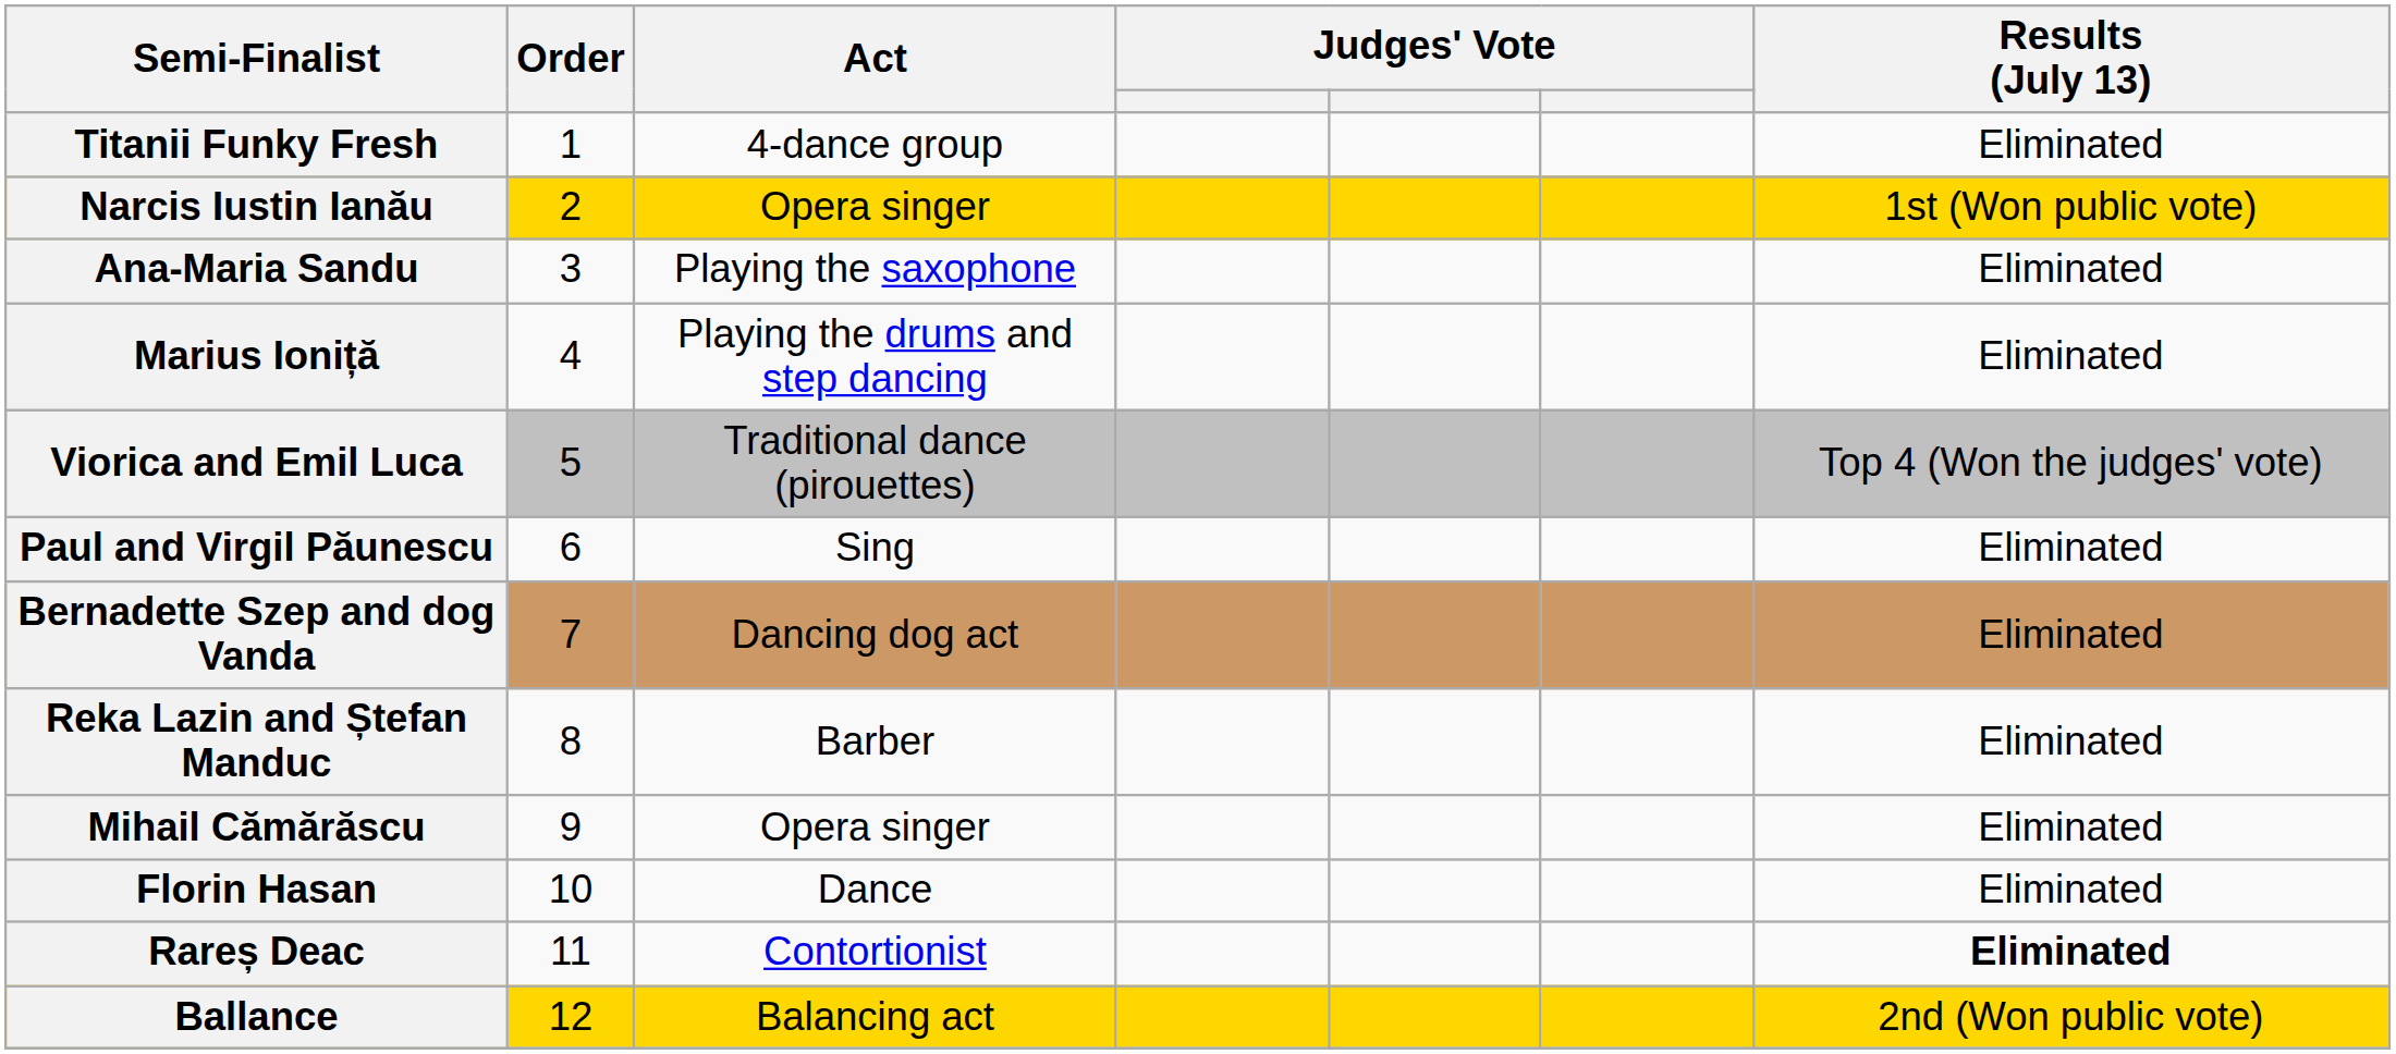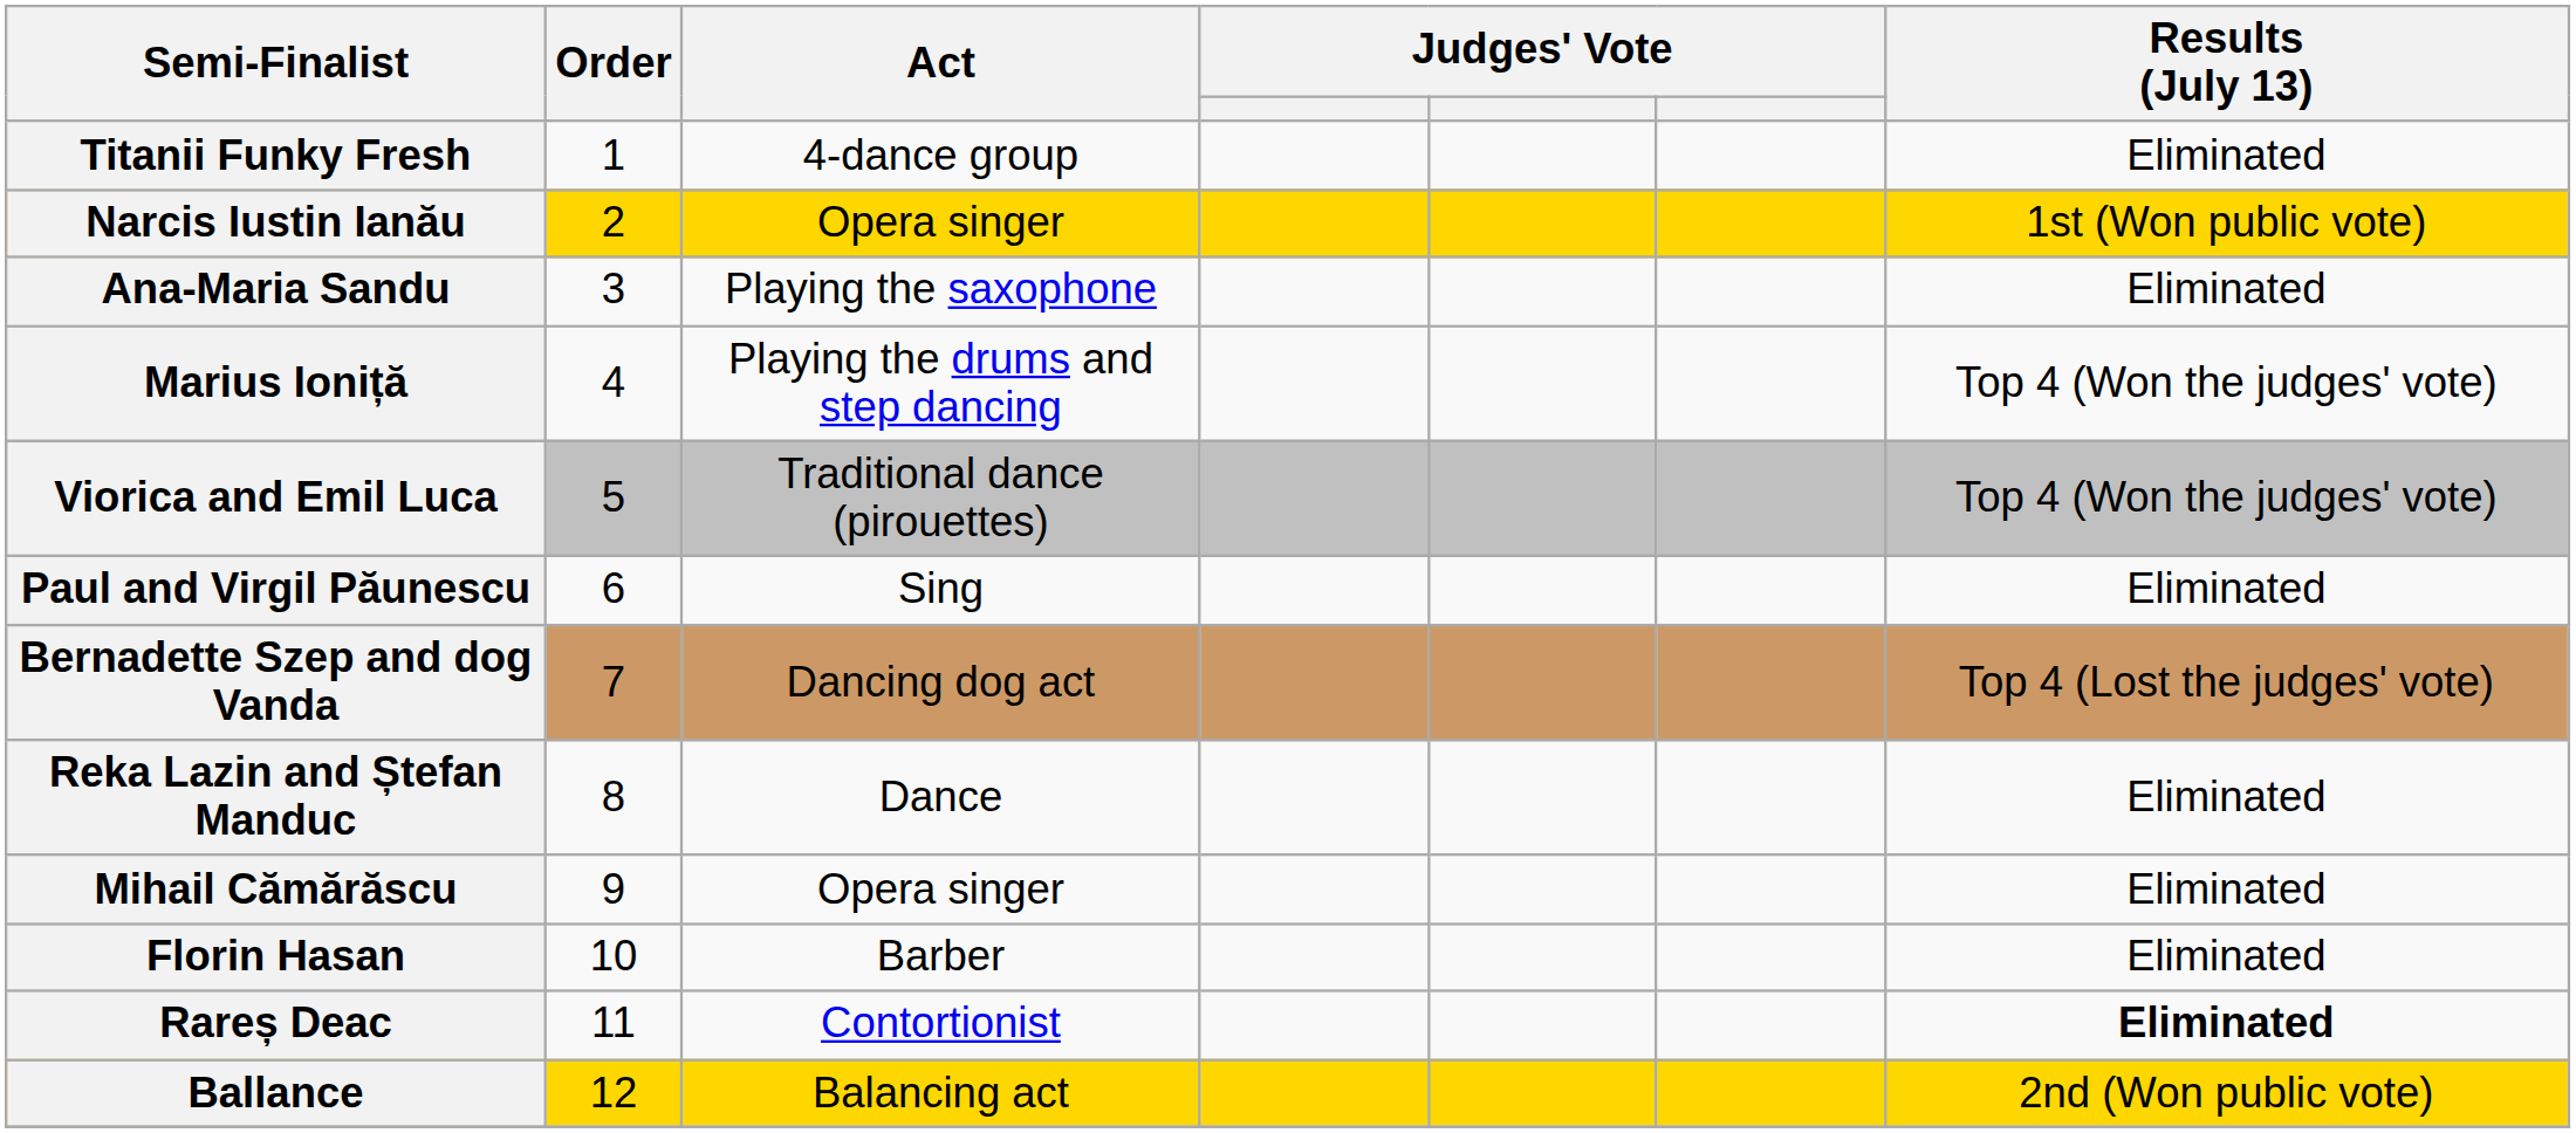Marius Ioniță | Results (July 13): Eliminated -> Top 4 (Won the judges' vote)
Bernadette Szep and dog Vanda | Results (July 13): Eliminated -> Top 4 (Lost the judges' vote)
Reka Lazin and Ștefan Manduc | Act: Barber -> Dance
Florin Hasan | Act: Dance -> Barber
